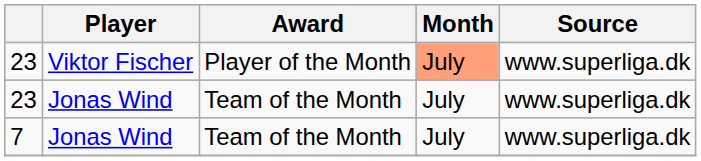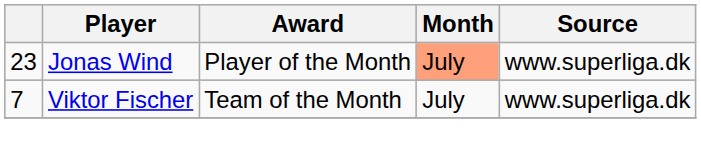23 / Player of the Month | Player: Viktor Fischer -> Jonas Wind
- row: 23 | Jonas Wind | Team of the Month | July | www.superliga.dk
7 | Player: Jonas Wind -> Viktor Fischer
